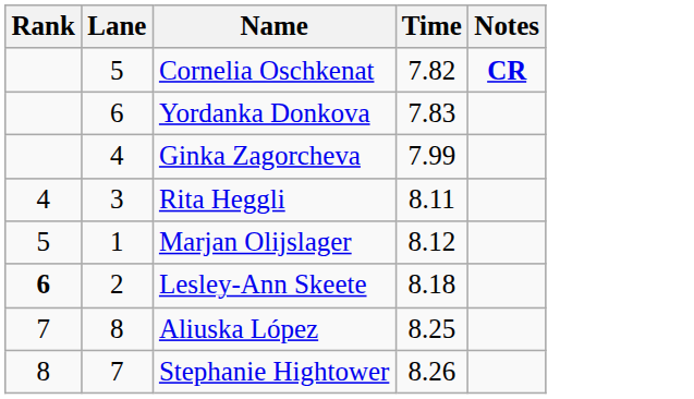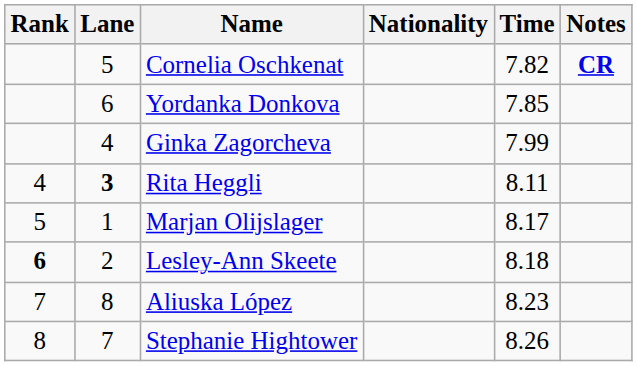+ column: Nationality
Yordanka Donkova | Time: 7.83 -> 7.85
Rita Heggli | Lane: normal -> bold
Marjan Olijslager | Time: 8.12 -> 8.17
Aliuska López | Time: 8.25 -> 8.23
